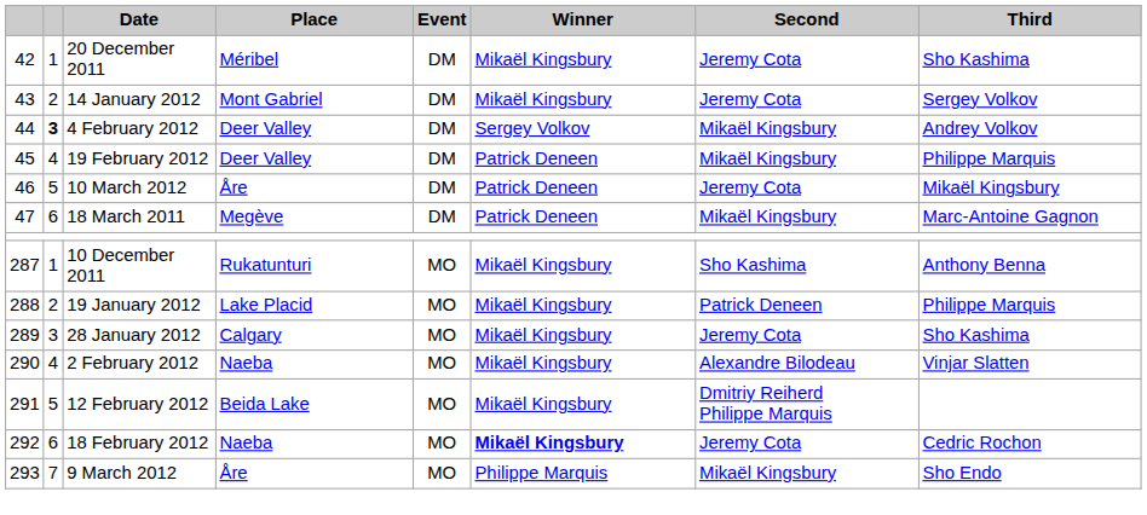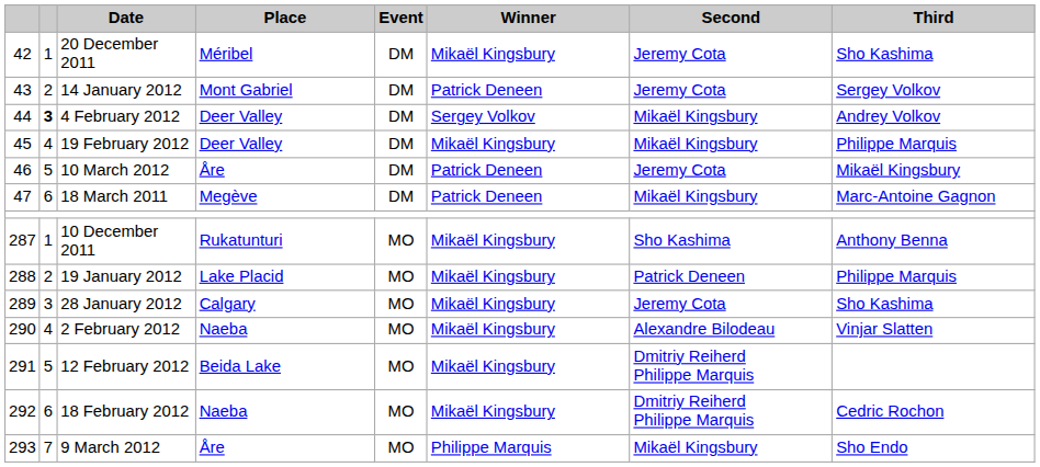14 January 2012 | Winner: Mikaël Kingsbury -> Patrick Deneen
19 February 2012 | Winner: Patrick Deneen -> Mikaël Kingsbury
18 February 2012 | Winner: bold -> normal
18 February 2012 | Second: Jeremy Cota -> Dmitriy Reiherd Philippe Marquis
